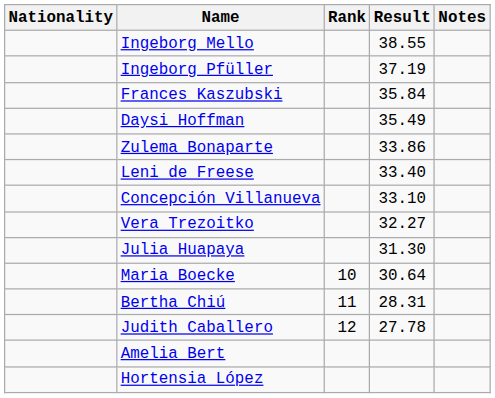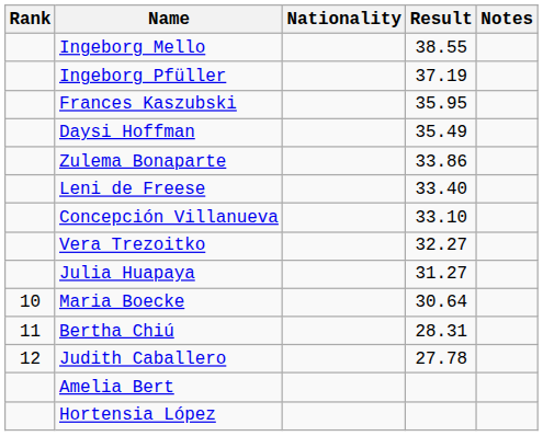columns swapped: Rank <-> Nationality
Frances Kaszubski | Result: 35.84 -> 35.95
Julia Huapaya | Result: 31.30 -> 31.27
